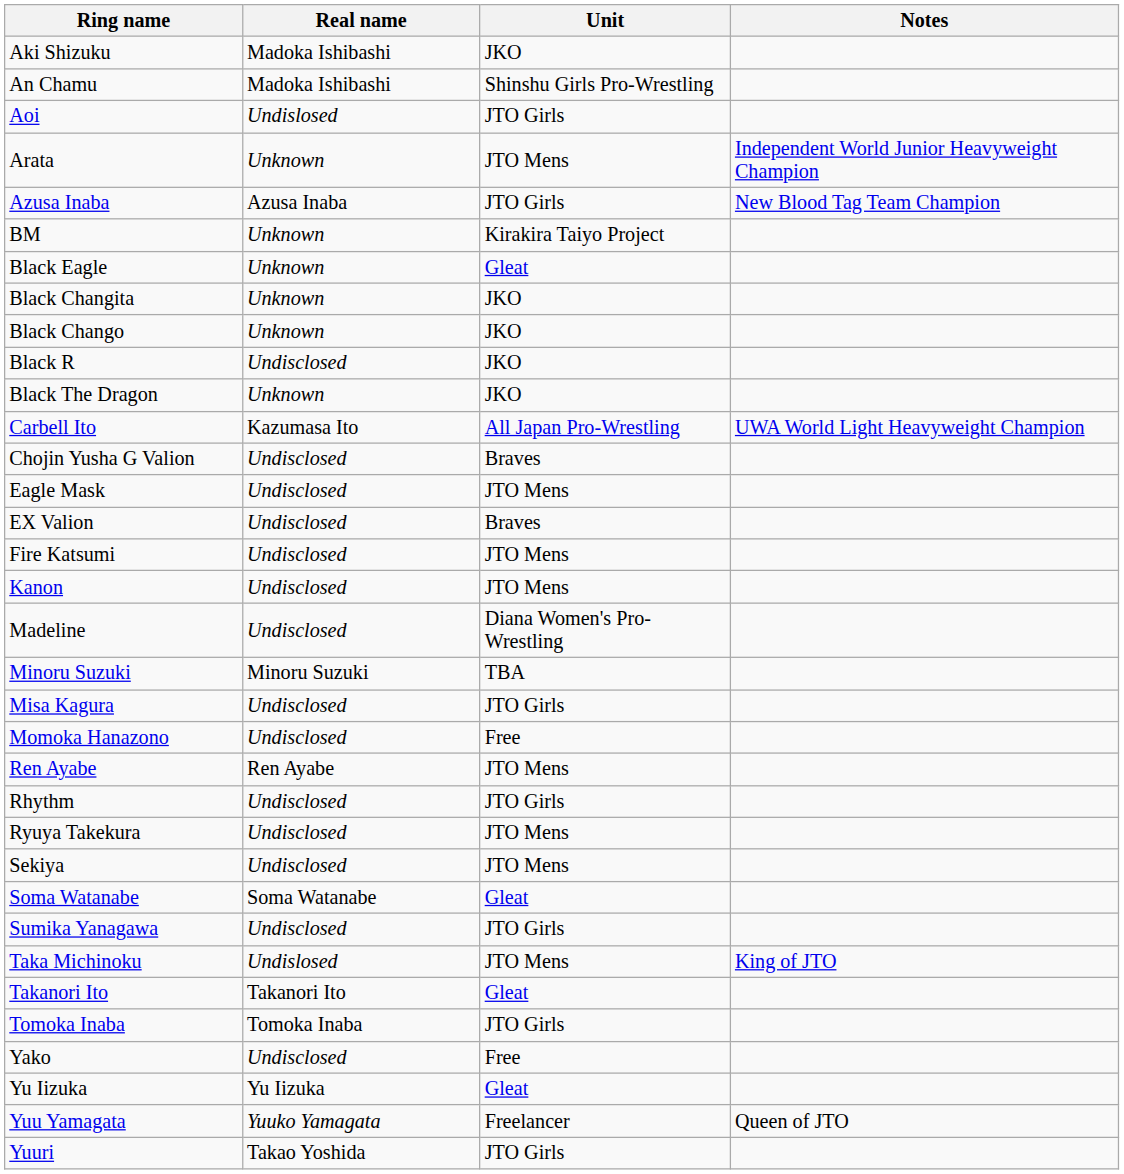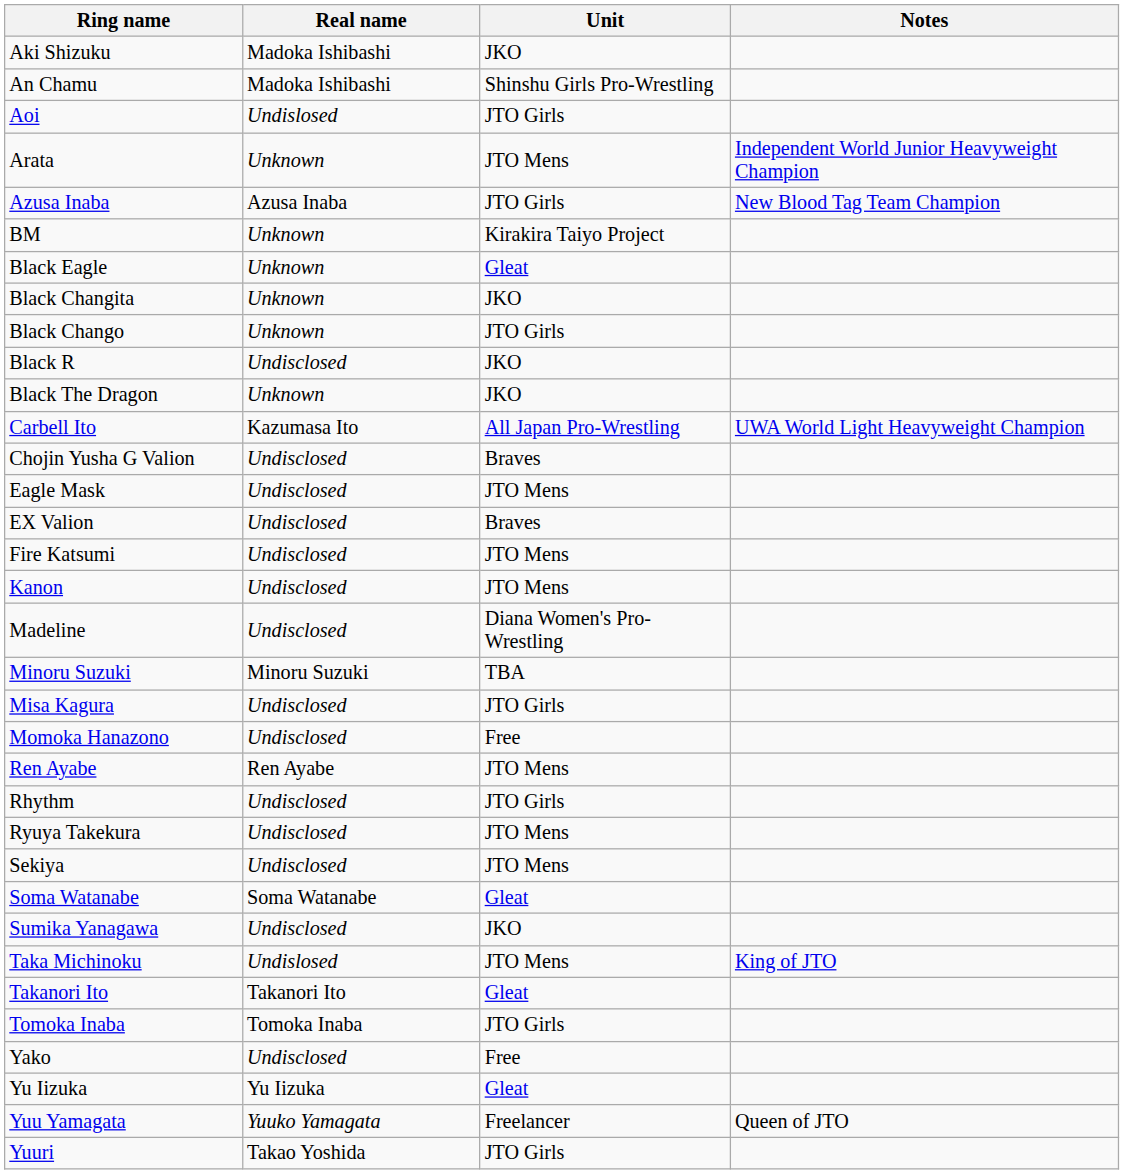Black Chango | Unit: JKO -> JTO Girls
Sumika Yanagawa | Unit: JTO Girls -> JKO
